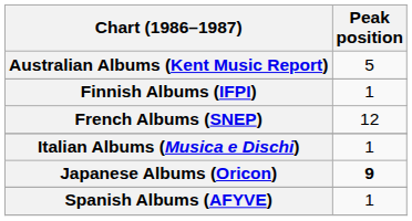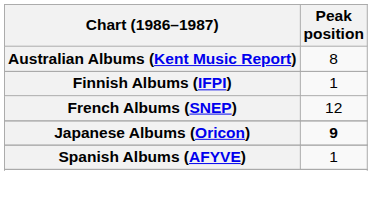Australian Albums (Kent Music Report) | Peak position: 5 -> 8
- row: Italian Albums (Musica e Dischi) | 1
